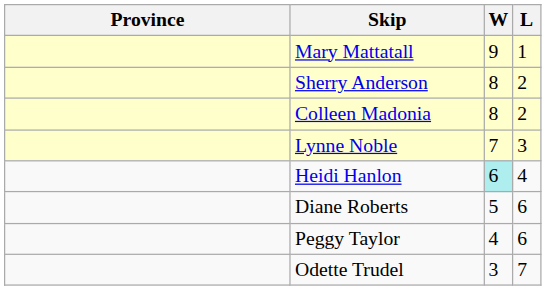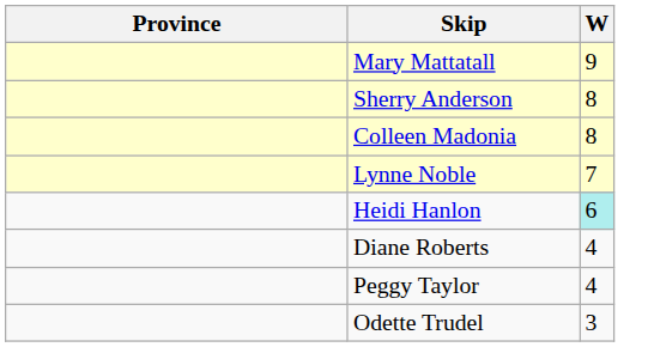- column: L | 1 | 2 | 2 | 3 | 4 | 6 | 6 | 7
Diane Roberts | W: 5 -> 4
